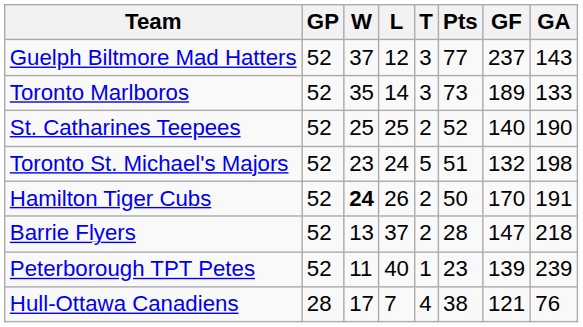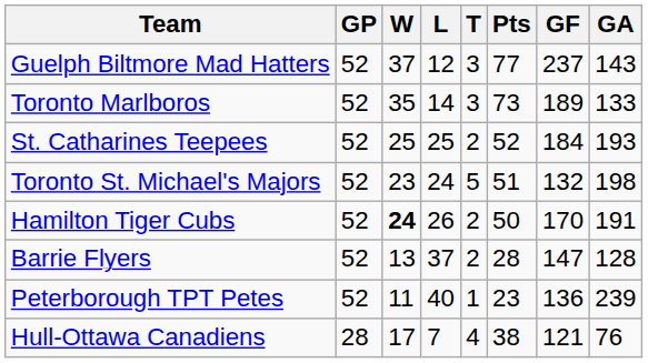St. Catharines Teepees | GF: 140 -> 184
St. Catharines Teepees | GA: 190 -> 193
Barrie Flyers | GA: 218 -> 128
Peterborough TPT Petes | GF: 139 -> 136
